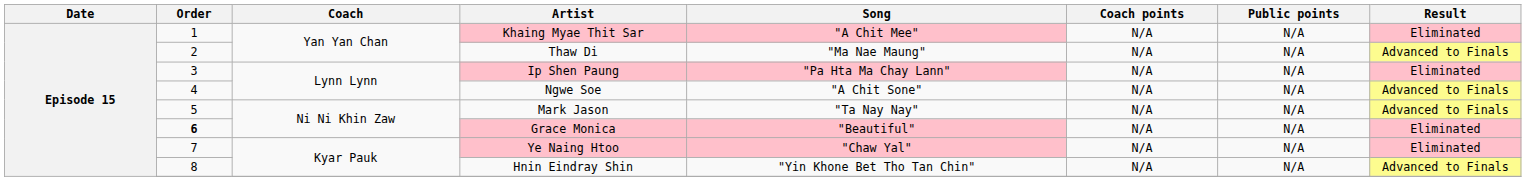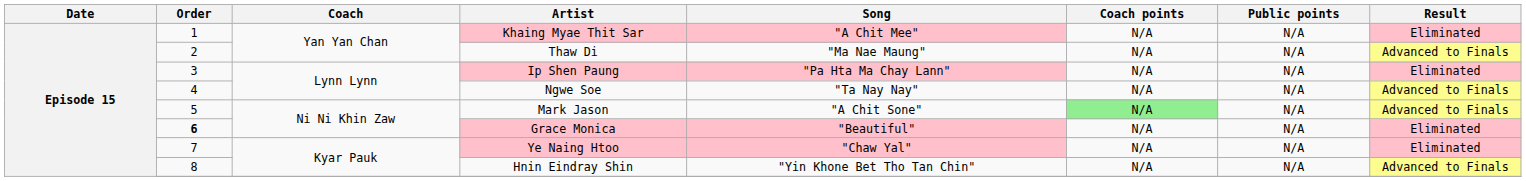Ngwe Soe | Song: "A Chit Sone" -> "Ta Nay Nay"
Mark Jason | Song: "Ta Nay Nay" -> "A Chit Sone"
Mark Jason | Coach points: no background -> lightgreen background
